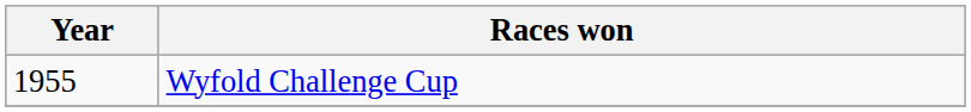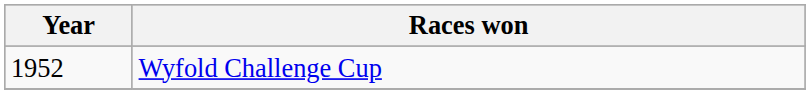Wyfold Challenge Cup | Year: 1955 -> 1952
